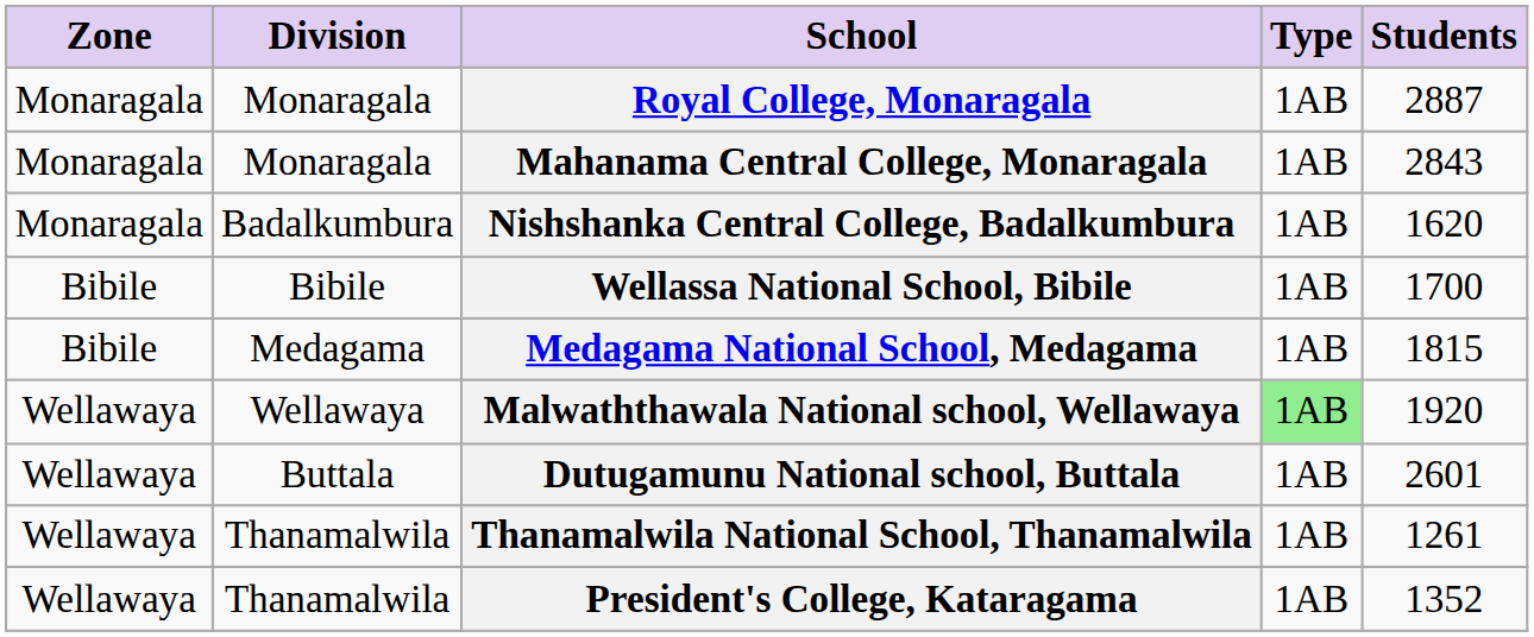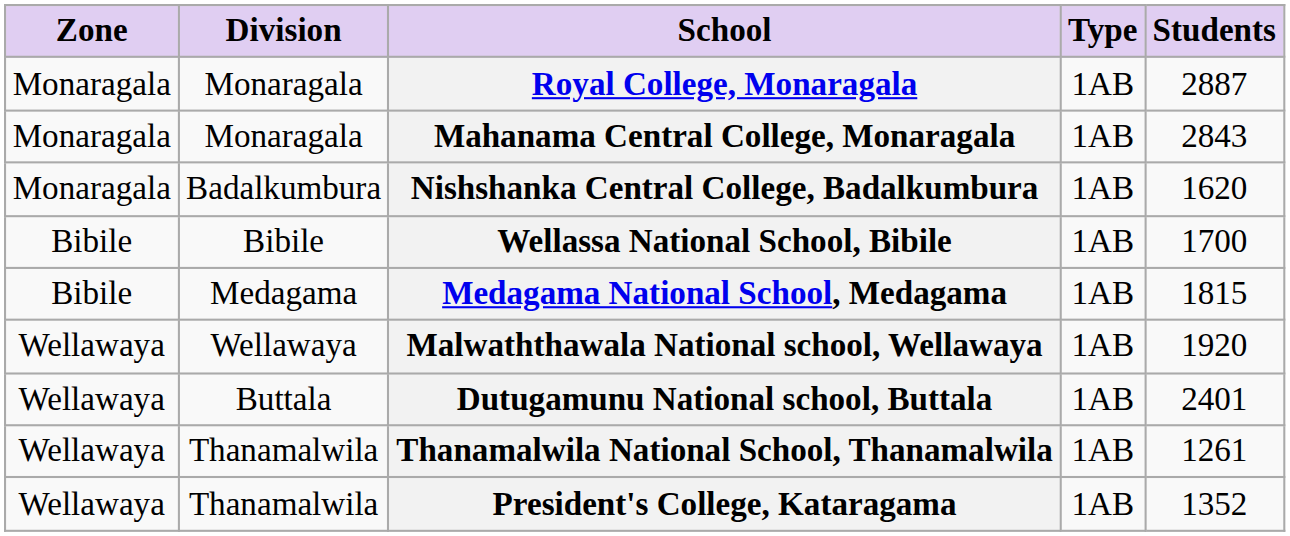Malwaththawala National school, Wellawaya | Type: lightgreen background -> no background
Dutugamunu National school, Buttala | Students: 2601 -> 2401
